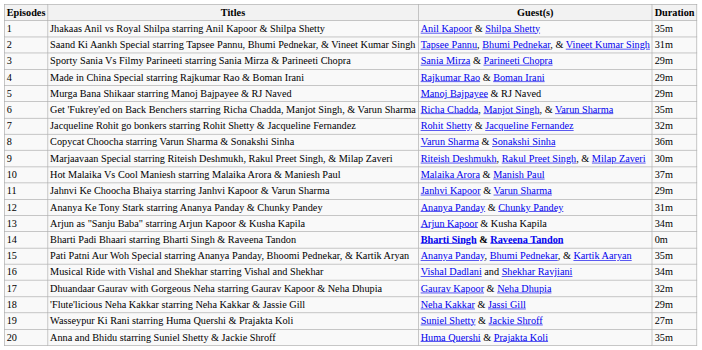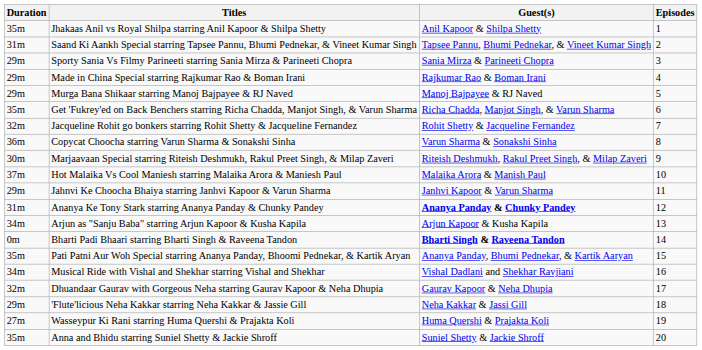columns swapped: Episodes <-> Duration
Ananya Ke Tony Stark starring Ananya Panday & Chunky Pandey | Guest(s): normal -> bold
Wasseypur Ki Rani starring Huma Quershi & Prajakta Koli | Guest(s): Suniel Shetty & Jackie Shroff -> Huma Quershi & Prajakta Koli
Anna and Bhidu starring Suniel Shetty & Jackie Shroff | Guest(s): Huma Quershi & Prajakta Koli -> Suniel Shetty & Jackie Shroff
